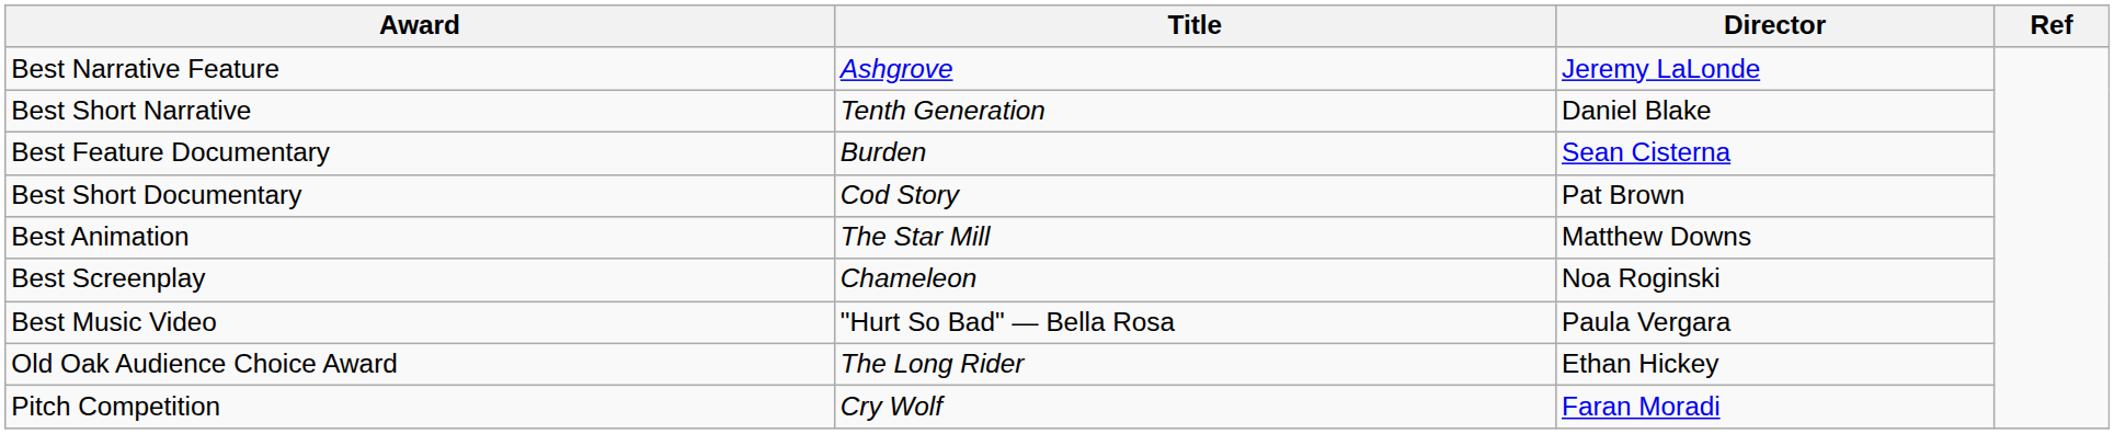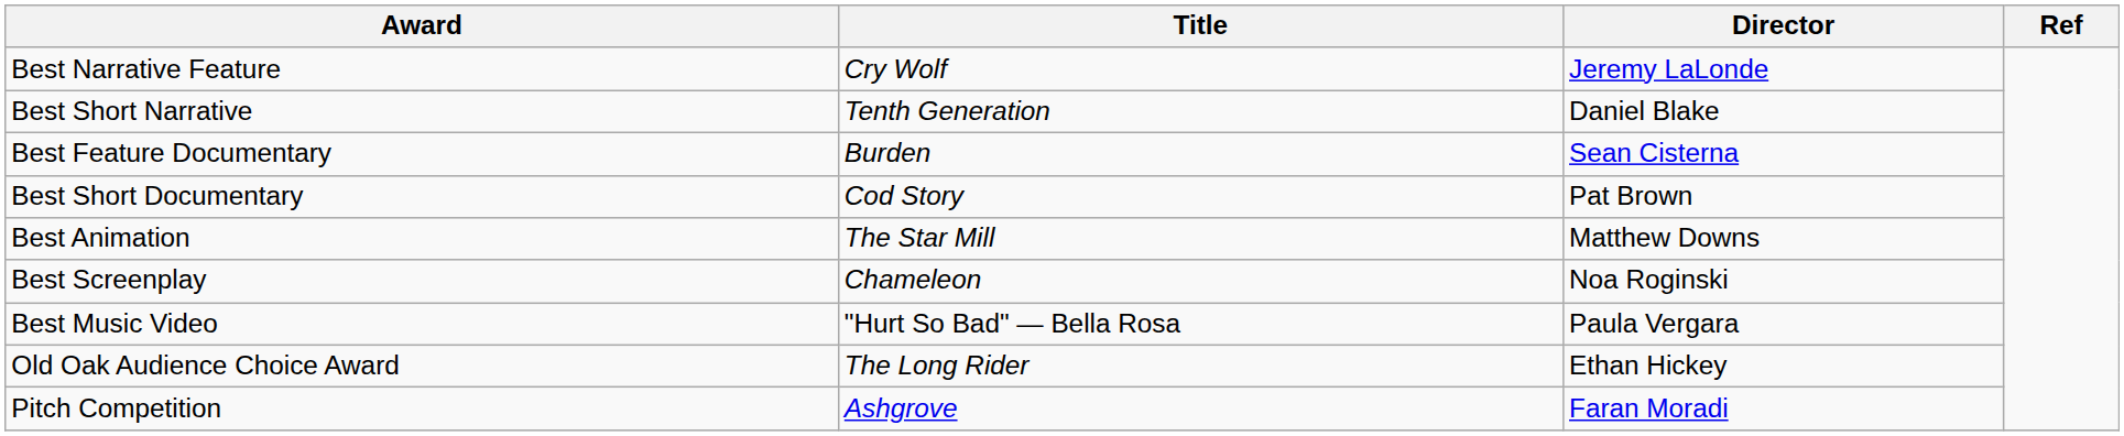Best Narrative Feature | Title: Ashgrove -> Cry Wolf
Pitch Competition | Title: Cry Wolf -> Ashgrove
